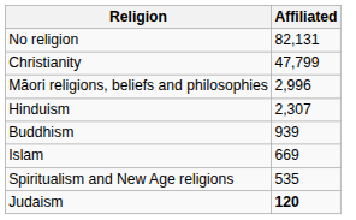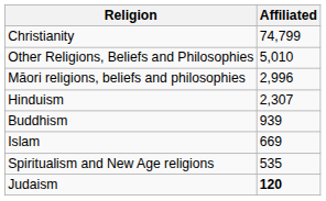- row: No religion | 82,131
Christianity | Affiliated: 47,799 -> 74,799
+ row: Other Religions, Beliefs and Philosophies | 5,010
